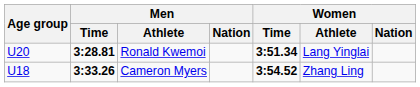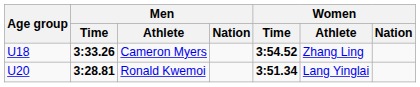rows swapped: Ronald Kwemoi <-> Cameron Myers
